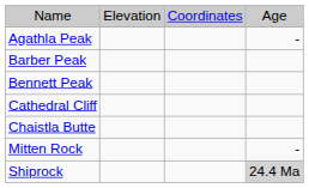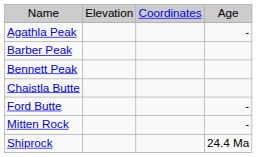- row: Cathedral Cliff
+ row: Ford Butte | -
Shiprock | column 4: lightgrey background -> no background
